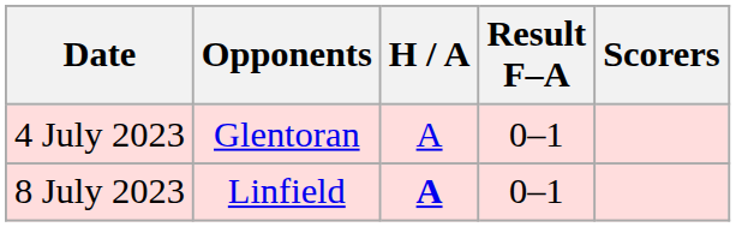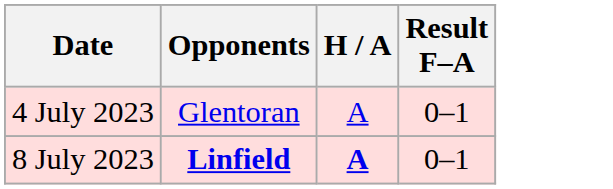- column: Scorers
8 July 2023 | Opponents: normal -> bold
